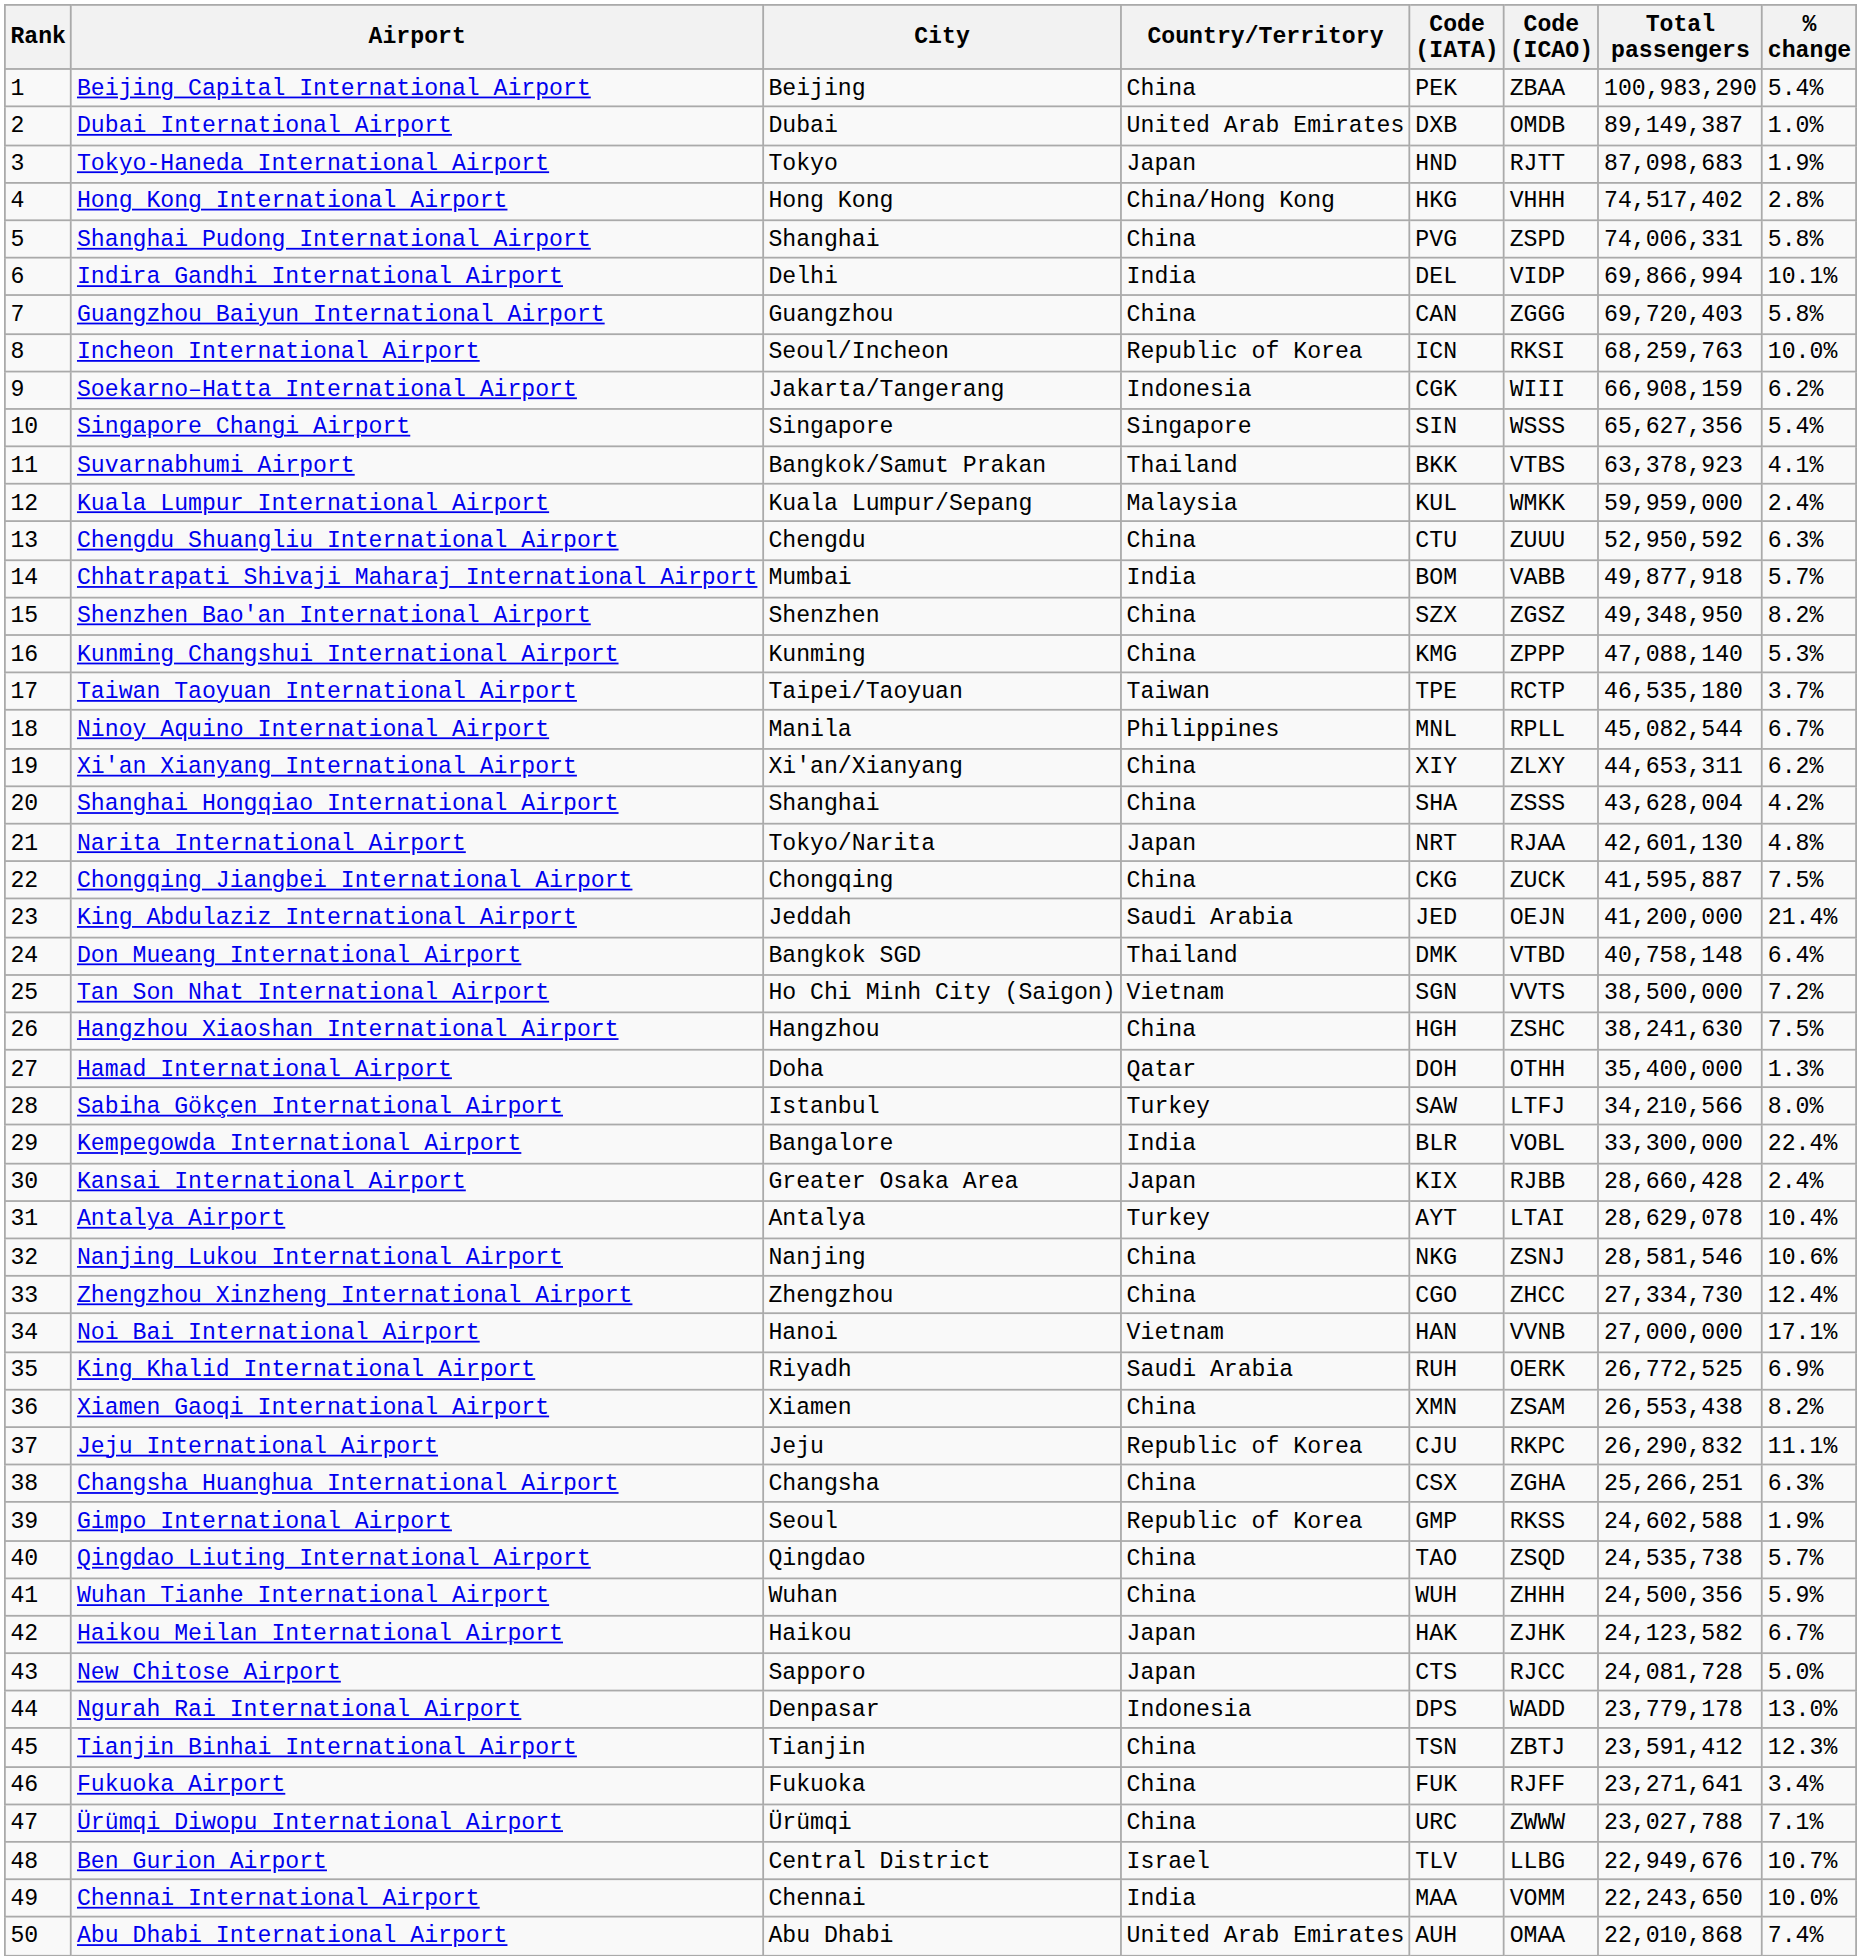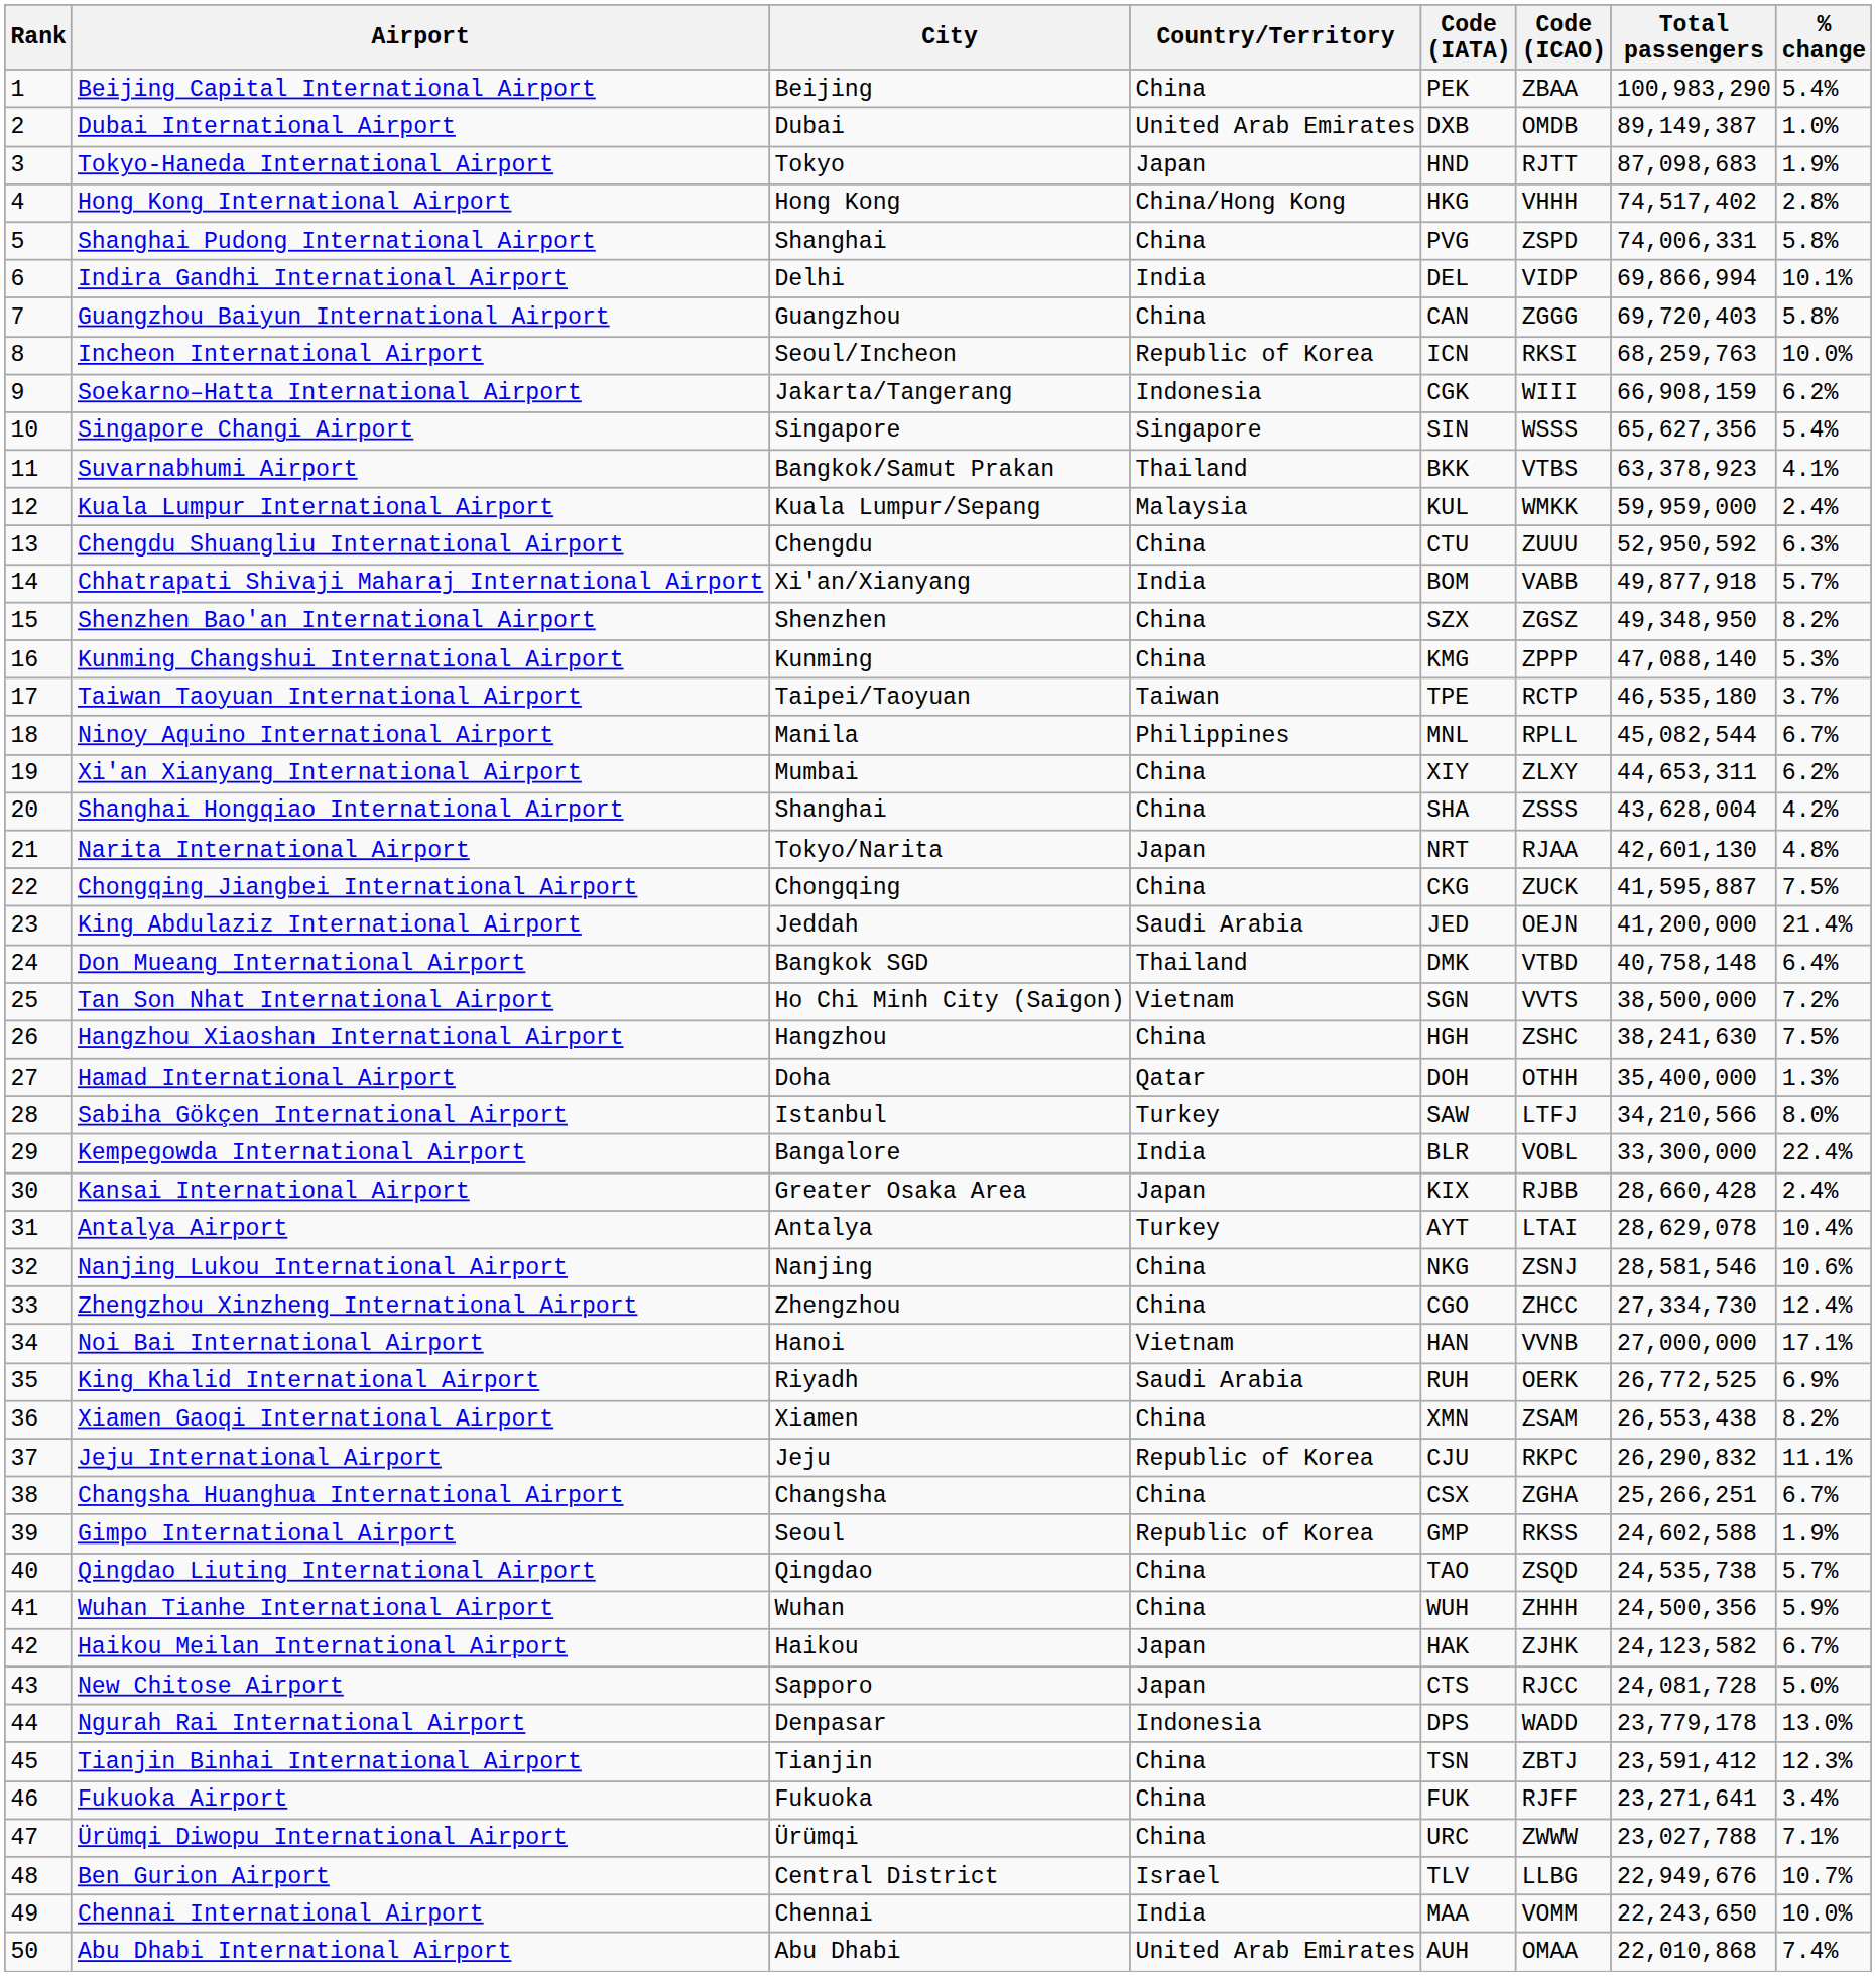Chhatrapati Shivaji Maharaj International Airport | City: Mumbai -> Xi'an/Xianyang
Xi'an Xianyang International Airport | City: Xi'an/Xianyang -> Mumbai
Changsha Huanghua International Airport | % change: 6.3% -> 6.7%
